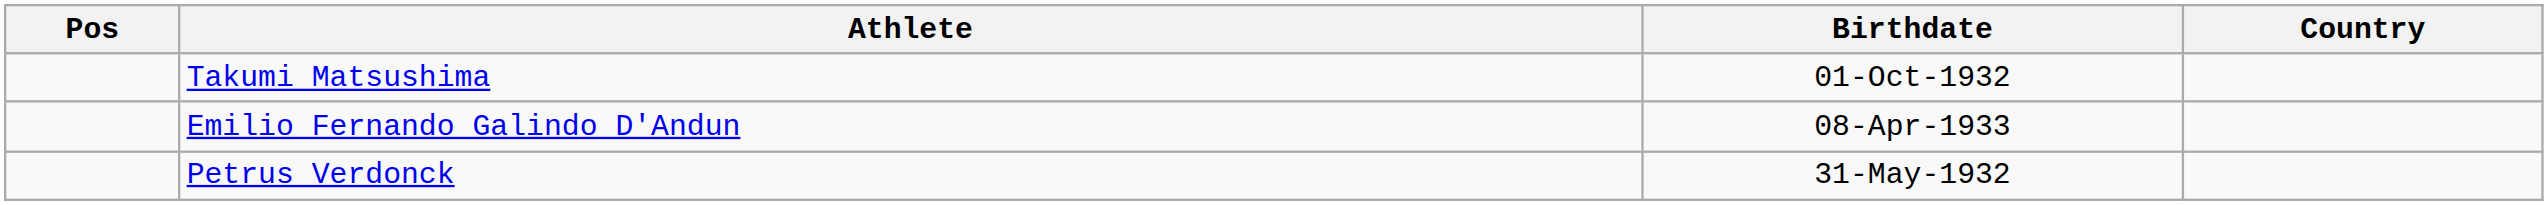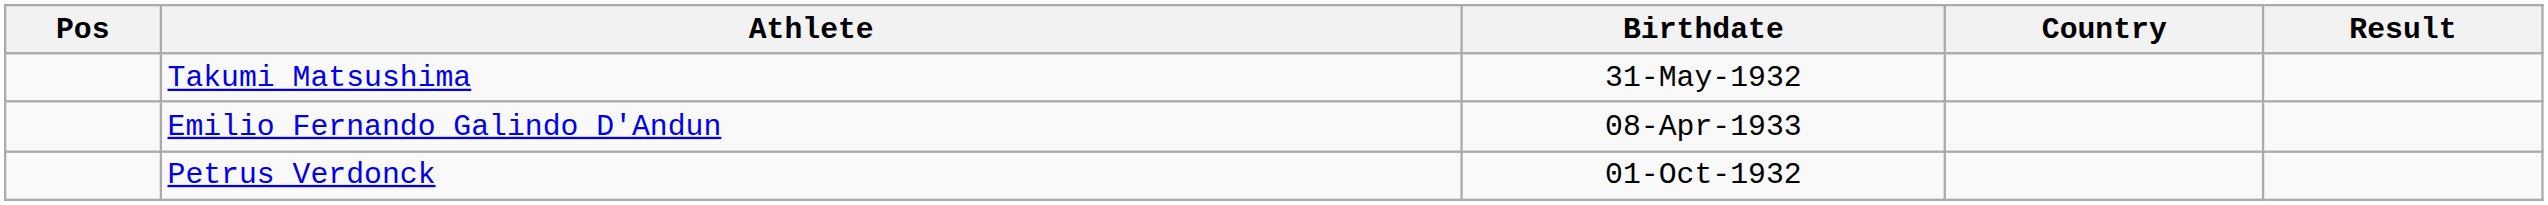+ column: Result
Takumi Matsushima | Birthdate: 01-Oct-1932 -> 31-May-1932
Petrus Verdonck | Birthdate: 31-May-1932 -> 01-Oct-1932
